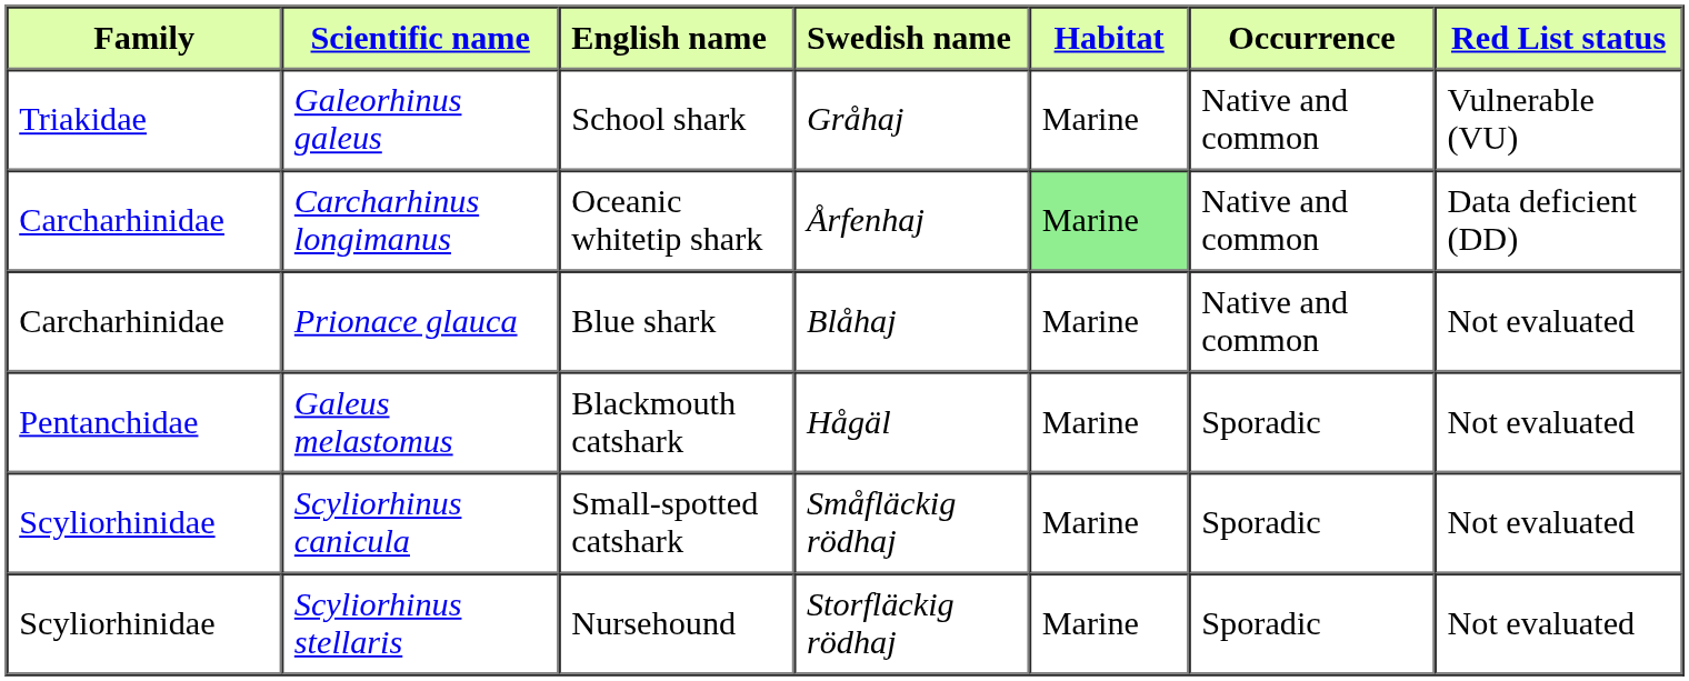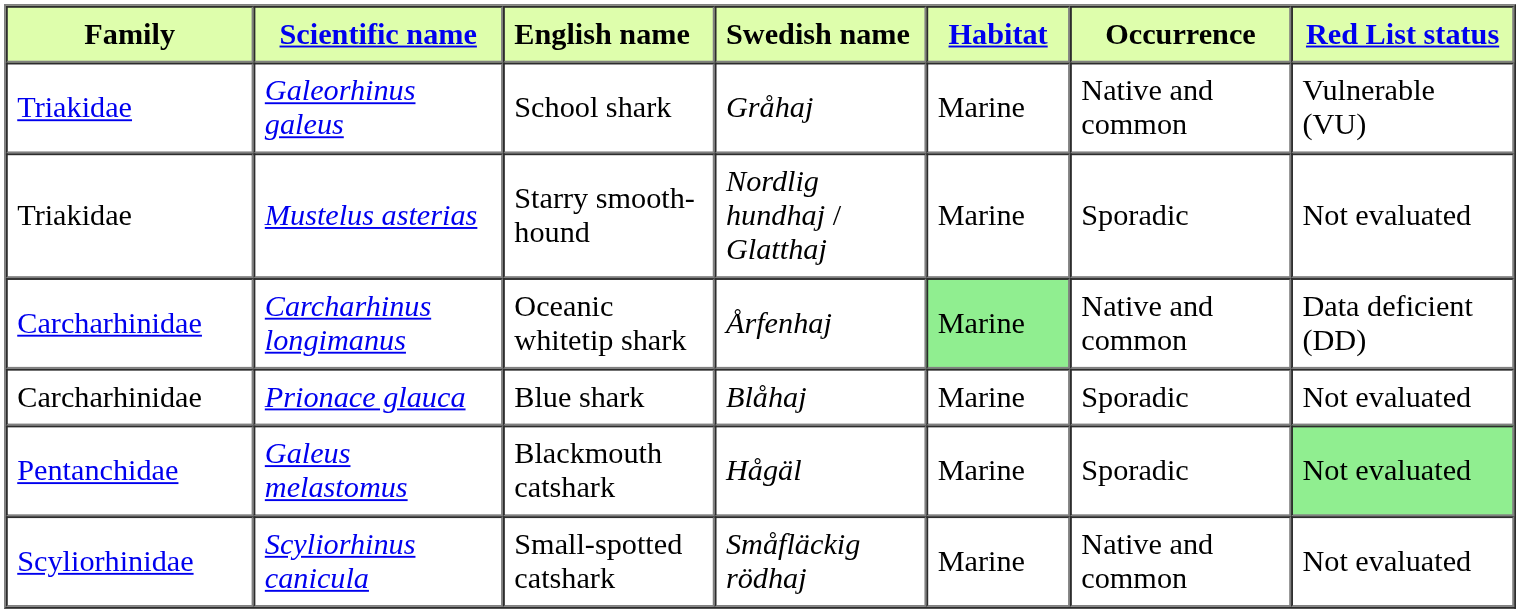+ row: Triakidae | Mustelus asterias | Starry smooth-hound | Nordlig hundhaj / Glatthaj | Marine | Sporadic | Not evaluated
Prionace glauca | Occurrence: Native and common -> Sporadic
Galeus melastomus | Red List status: no background -> lightgreen background
Scyliorhinus canicula | Occurrence: Sporadic -> Native and common
- row: Scyliorhinidae | Scyliorhinus stellaris | Nursehound | Storfläckig rödhaj | Marine | Sporadic | Not evaluated
